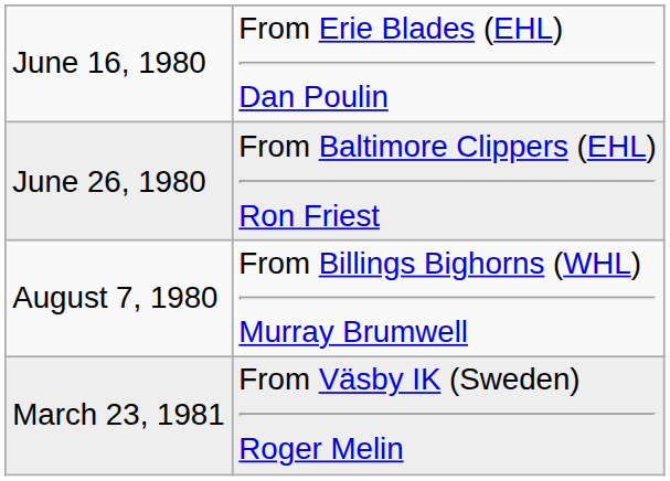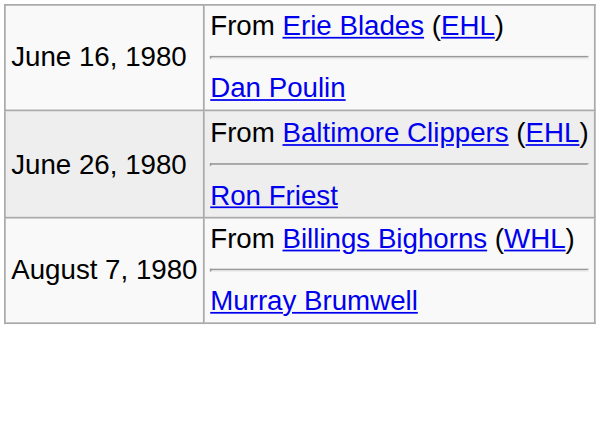- row: March 23, 1981 | From Väsby IK (Sweden) Roger Melin
